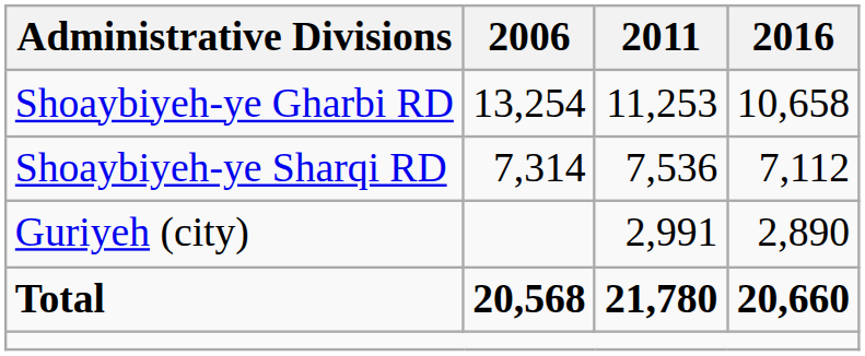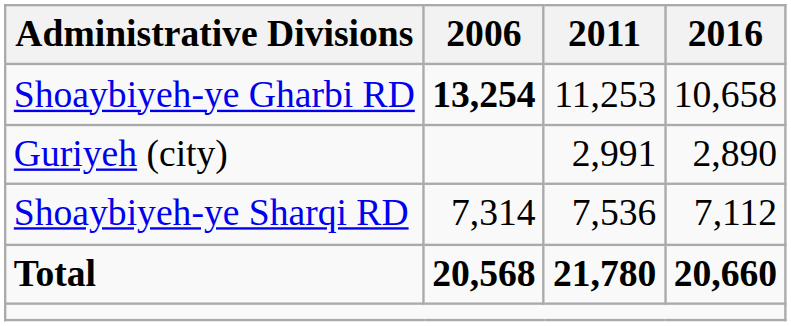Shoaybiyeh-ye Gharbi RD | 2006: normal -> bold
rows swapped: Shoaybiyeh-ye Sharqi RD <-> Guriyeh (city)
